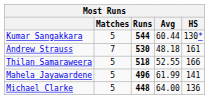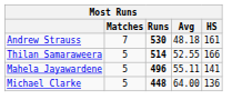- row: Kumar Sangakkara | 5 | 544 | 60.44 | 130*
Thilan Samaraweera | Runs: 518 -> 514
Mahela Jayawardene | Avg: 61.99 -> 55.11
